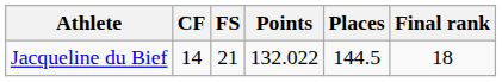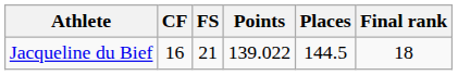Jacqueline du Bief | CF: 14 -> 16
Jacqueline du Bief | Points: 132.022 -> 139.022
